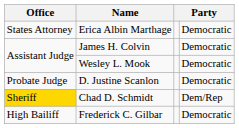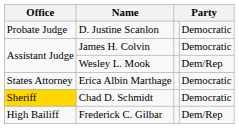rows swapped: Erica Albin Marthage <-> D. Justine Scanlon
Wesley L. Mook | column 4: Democratic -> Dem/Rep
Chad D. Schmidt | column 4: Dem/Rep -> Democratic
Frederick C. Gilbar | column 4: Democratic -> Dem/Rep
